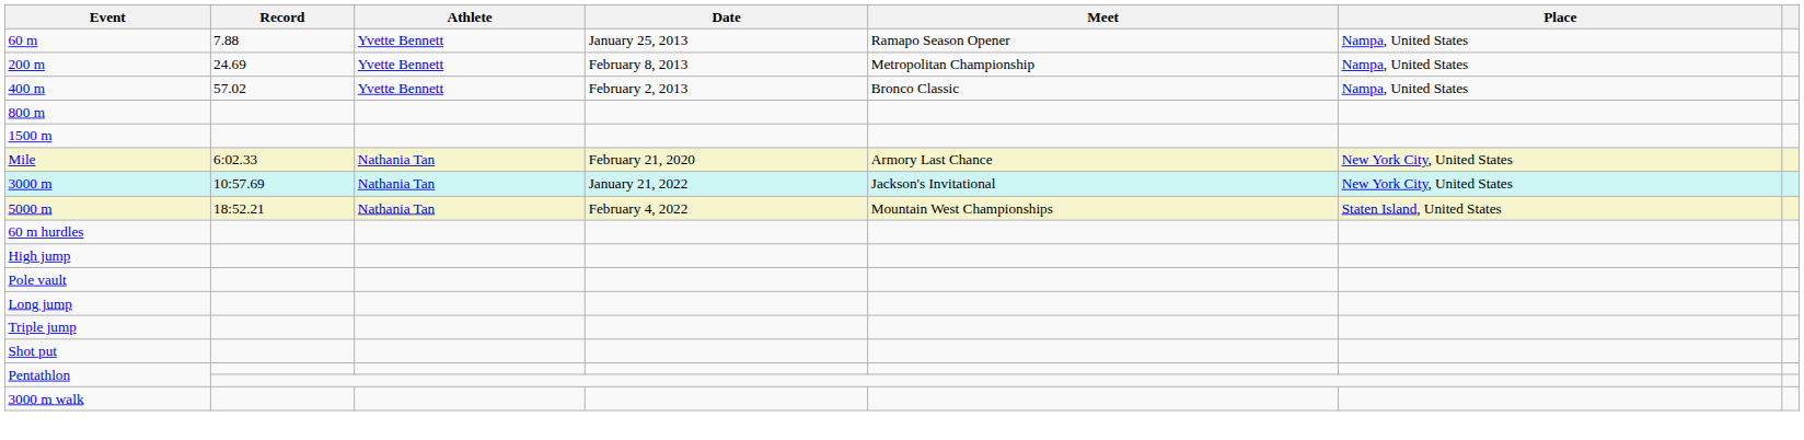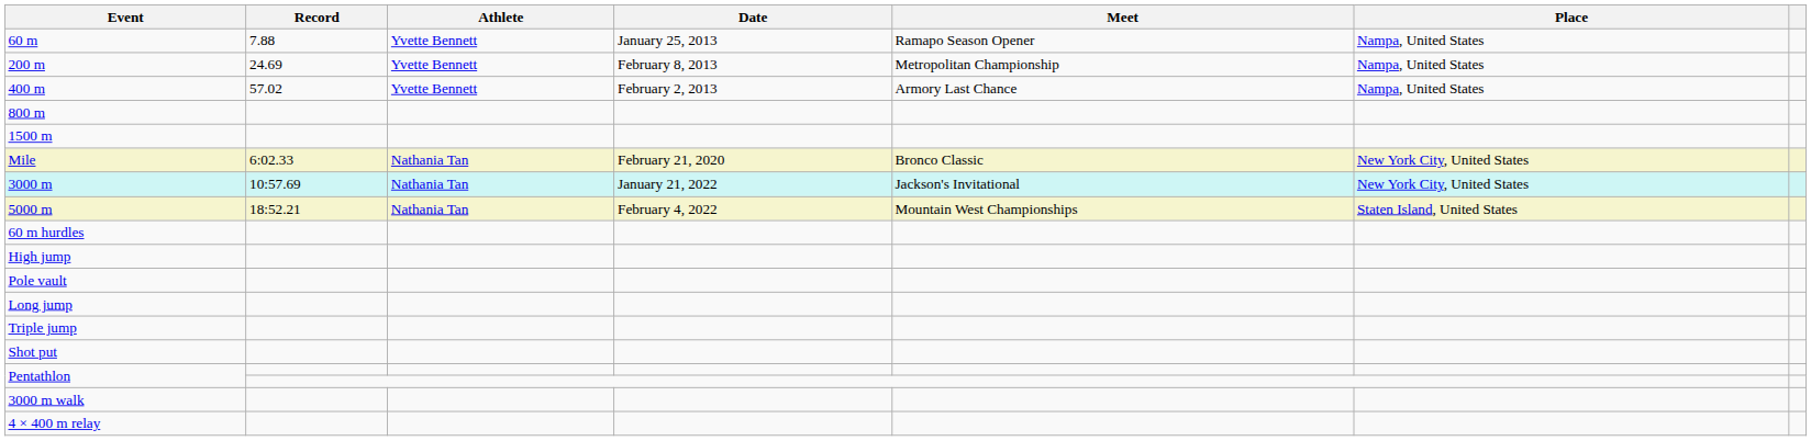400 m | Meet: Bronco Classic -> Armory Last Chance
Mile | Meet: Armory Last Chance -> Bronco Classic
+ row: 4 × 400 m relay
